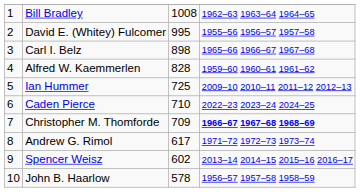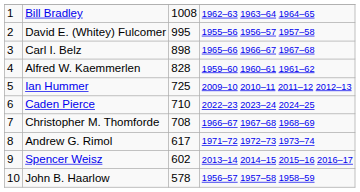Christopher M. Thomforde | column 3: 709 -> 708
Christopher M. Thomforde | column 4: bold -> normal
